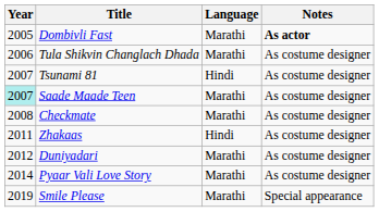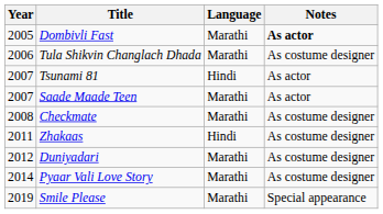Tsunami 81 | Notes: As costume designer -> As actor
Saade Maade Teen | Year: paleturquoise background -> no background
Saade Maade Teen | Notes: As costume designer -> As actor
